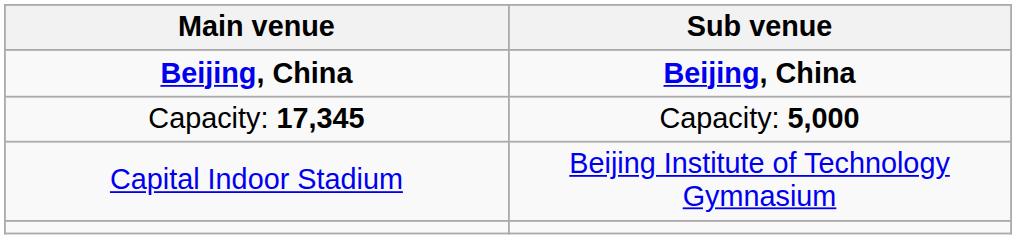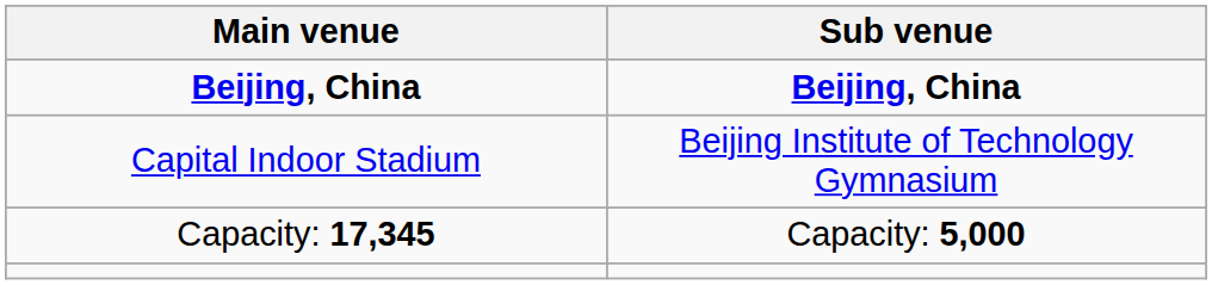rows swapped: Capital Indoor Stadium <-> Capacity: 17,345
